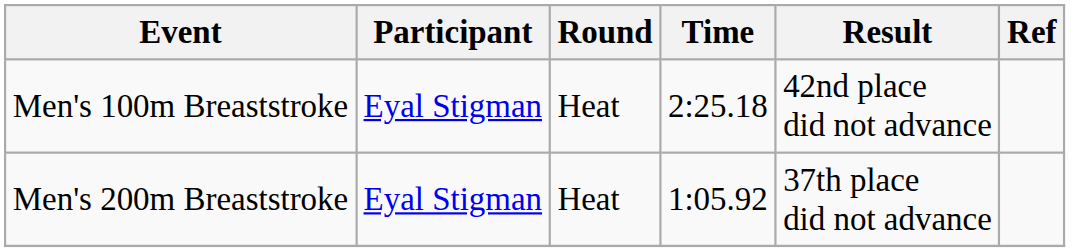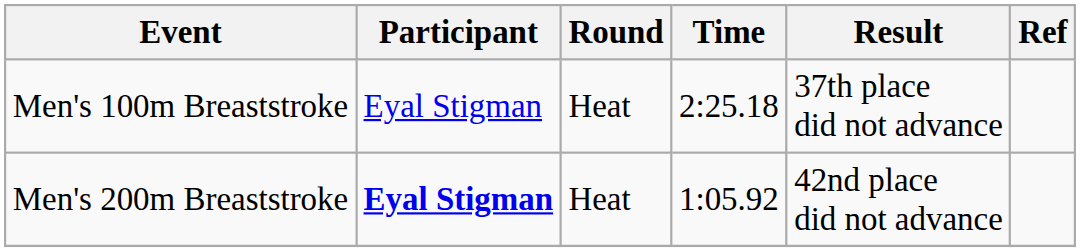Men's 100m Breaststroke | Result: 42nd place did not advance -> 37th place did not advance
Men's 200m Breaststroke | Participant: normal -> bold
Men's 200m Breaststroke | Result: 37th place did not advance -> 42nd place did not advance
